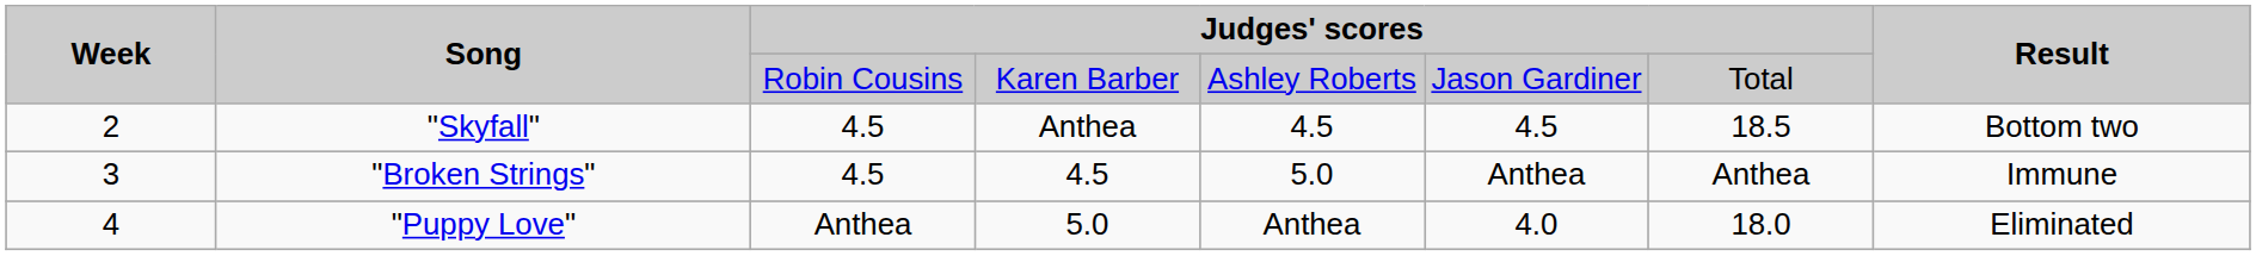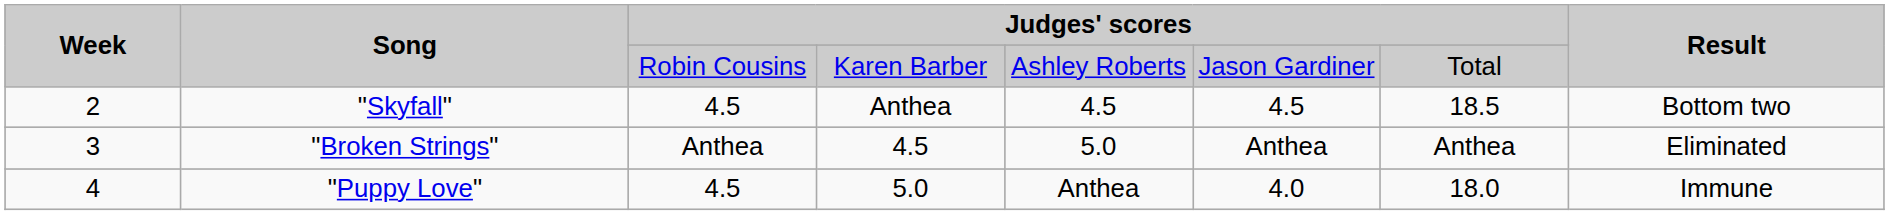"Broken Strings" | column 3: 4.5 -> Anthea
"Broken Strings" | Result: Immune -> Eliminated
"Puppy Love" | column 3: Anthea -> 4.5
"Puppy Love" | Result: Eliminated -> Immune
